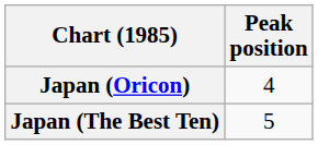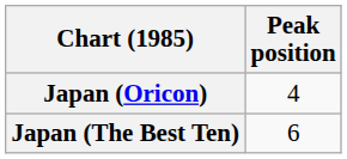Japan (The Best Ten) | Peak position: 5 -> 6
